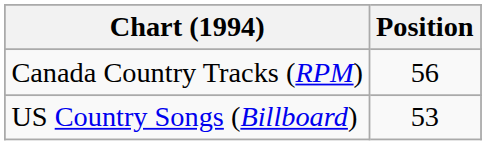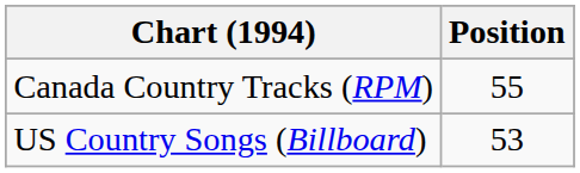Canada Country Tracks (RPM) | Position: 56 -> 55
